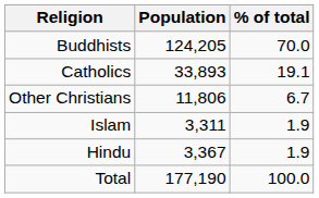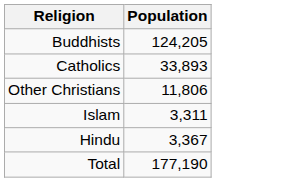- column: % of total | 70.0 | 19.1 | 6.7 | 1.9 | 1.9 | 100.0
